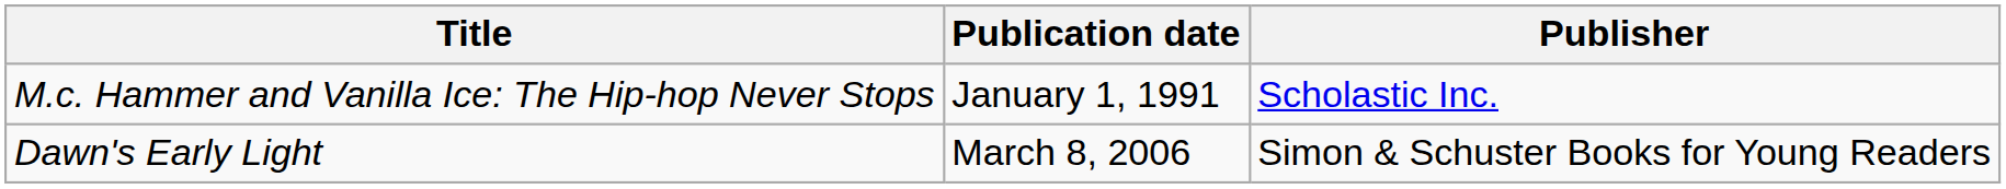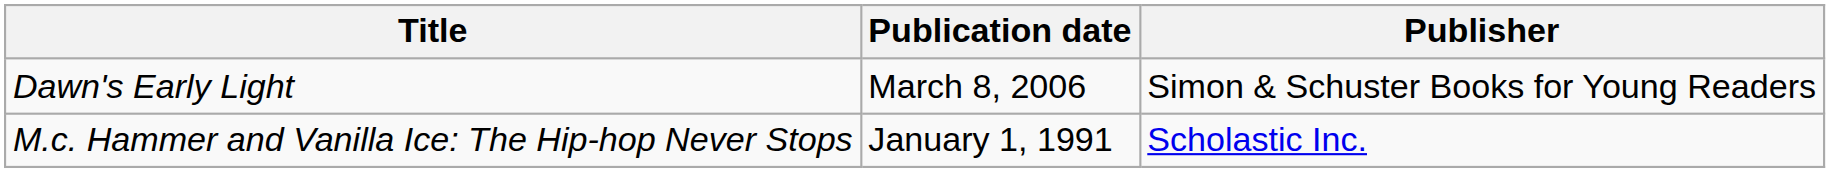rows swapped: M.c. Hammer and Vanilla Ice: The Hip-hop Never Stops <-> Dawn's Early Light
